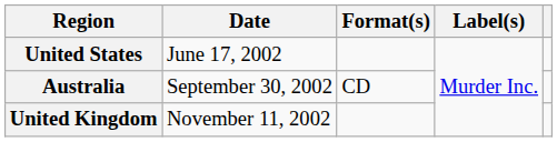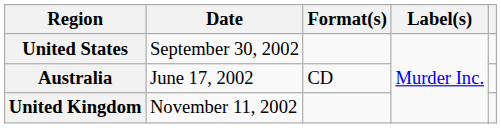United States | Date: June 17, 2002 -> September 30, 2002
Australia | Date: September 30, 2002 -> June 17, 2002
